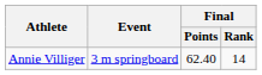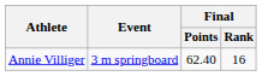Annie Villiger | Final / Rank: 14 -> 16
